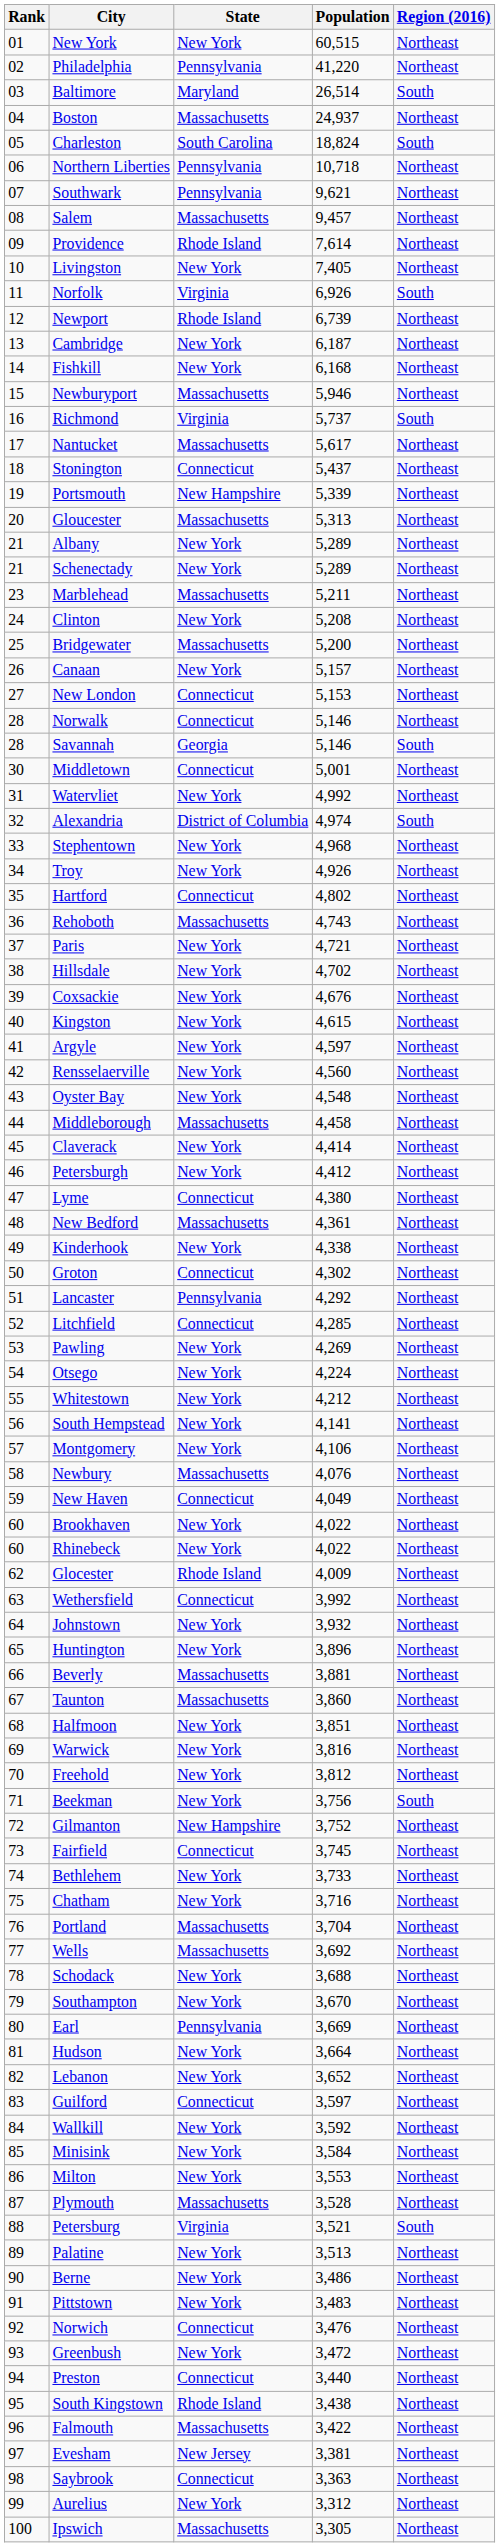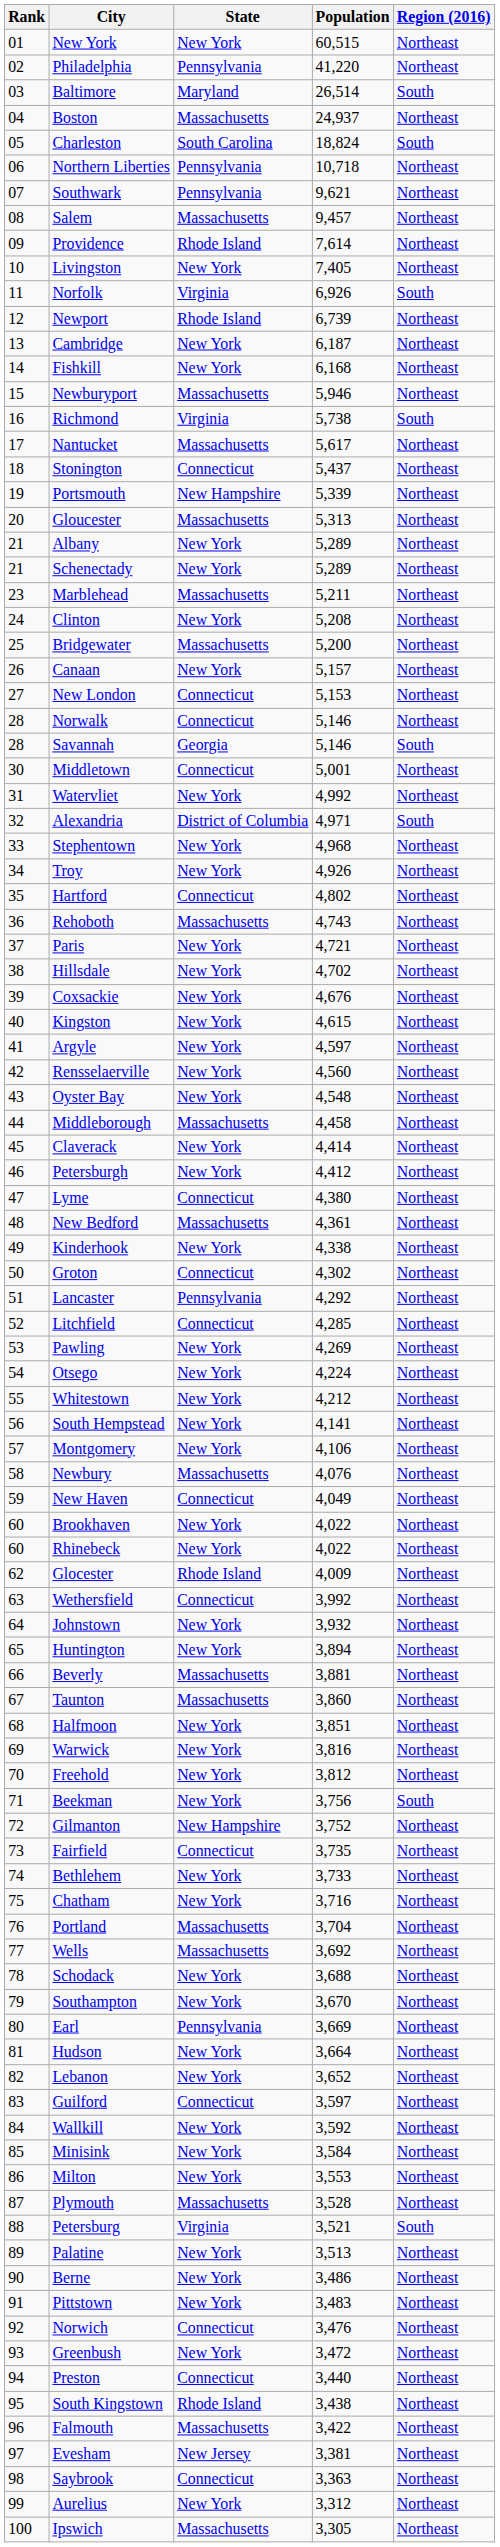Richmond | Population: 5,737 -> 5,738
Alexandria | Population: 4,974 -> 4,971
Huntington | Population: 3,896 -> 3,894
Fairfield | Population: 3,745 -> 3,735
